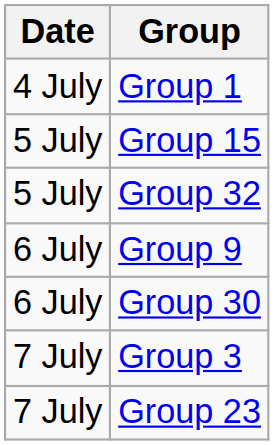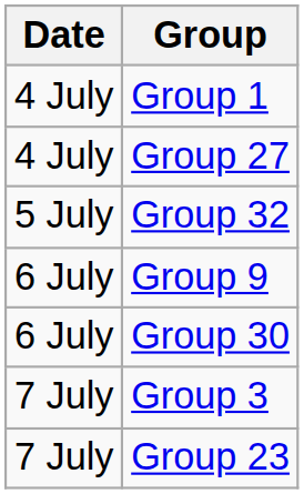+ row: 4 July | Group 27
- row: 5 July | Group 15
